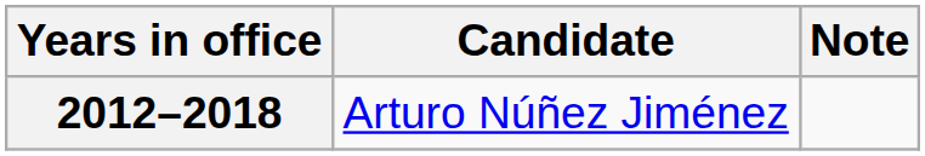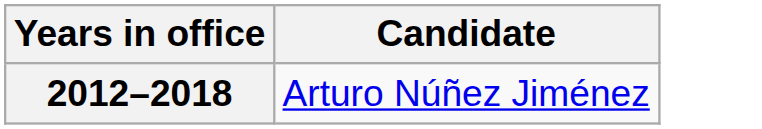- column: Note
